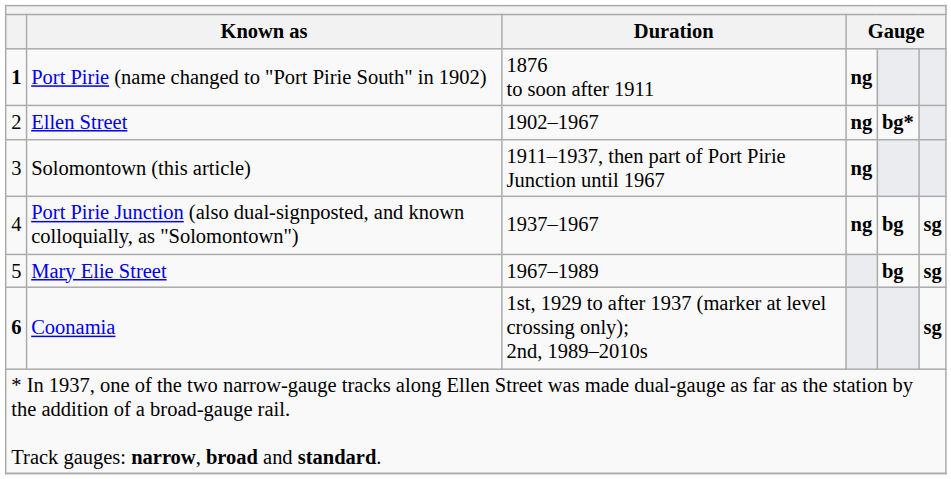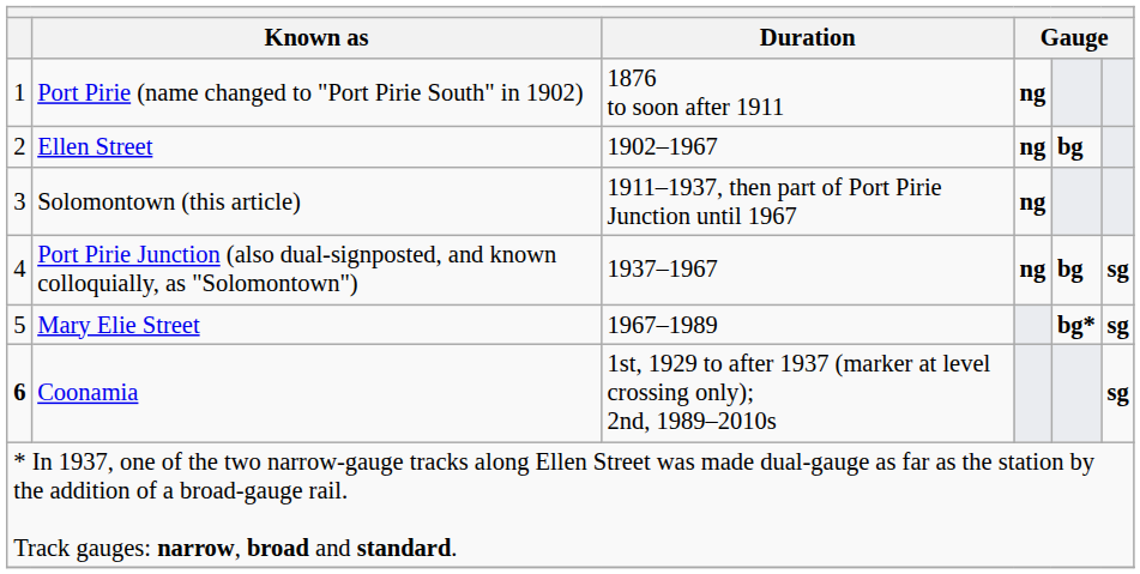Port Pirie (name changed to "Port Pirie South" in 1902) | column 1: bold -> normal
Ellen Street | column 5: bg* -> bg
Mary Elie Street | column 5: bg -> bg*
